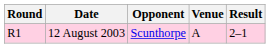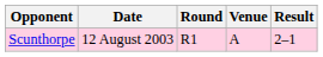columns swapped: Round <-> Opponent
